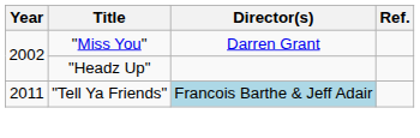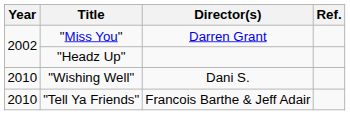+ row: 2010 | "Wishing Well" | Dani S.
"Tell Ya Friends" | Year: 2011 -> 2010
"Tell Ya Friends" | Director(s): lightblue background -> no background
